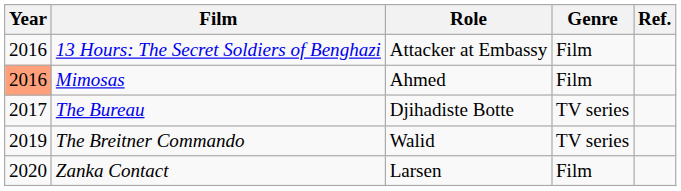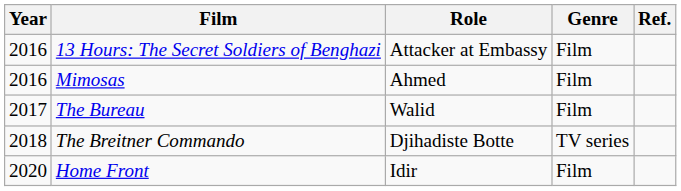Mimosas | Year: lightsalmon background -> no background
The Bureau | Role: Djihadiste Botte -> Walid
The Bureau | Genre: TV series -> Film
The Breitner Commando | Year: 2019 -> 2018
The Breitner Commando | Role: Walid -> Djihadiste Botte
+ row: 2020 | Home Front | Idir | Film
- row: 2020 | Zanka Contact | Larsen | Film
